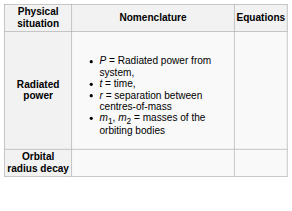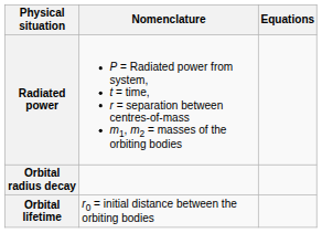+ row: Orbital lifetime | r0 = initial distance between the orbiting bodies
